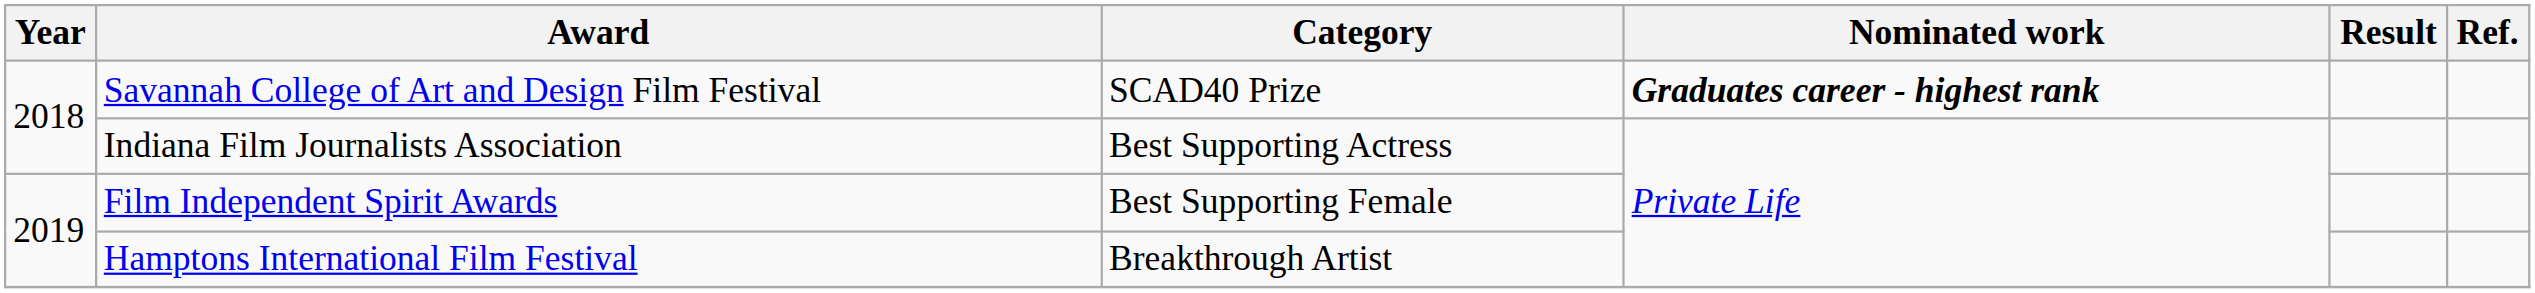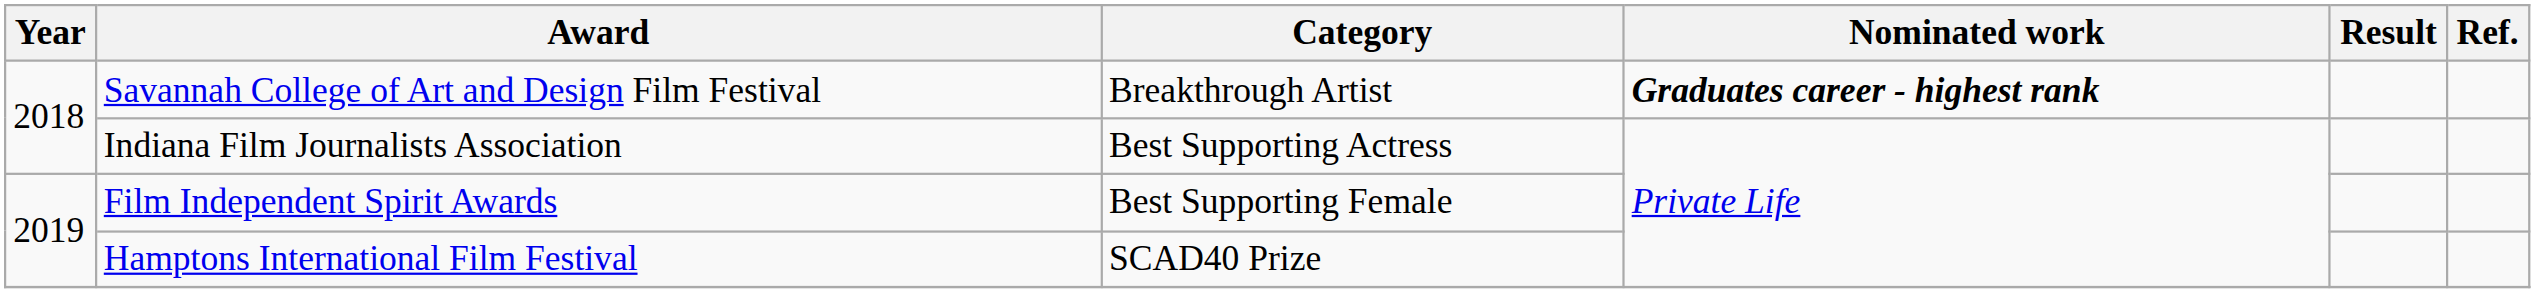Savannah College of Art and Design Film Festival | Category: SCAD40 Prize -> Breakthrough Artist
Hamptons International Film Festival | Category: Breakthrough Artist -> SCAD40 Prize
